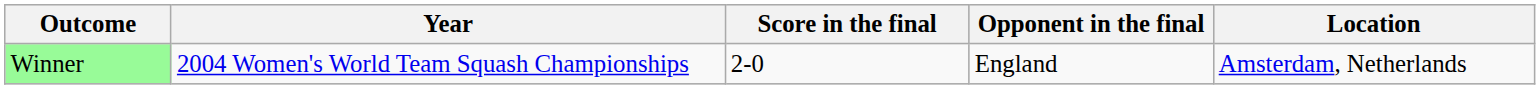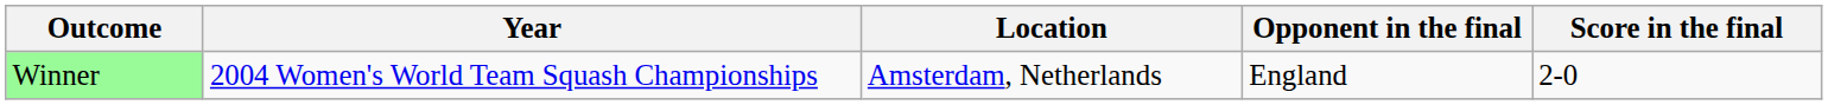columns swapped: Location <-> Score in the final
